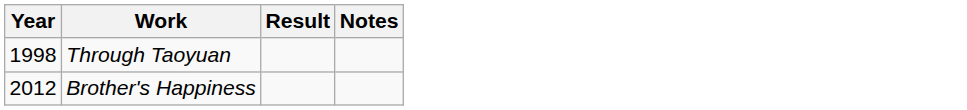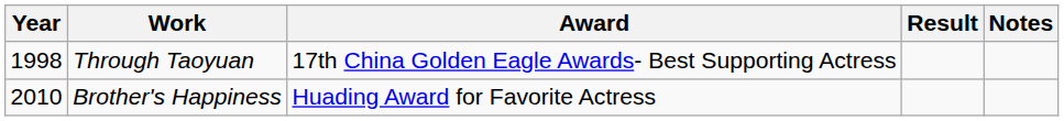+ column: Award | 17th China Golden Eagle Awards- Best Supporting Actress | Huading Award for Favorite Actress
Brother's Happiness | Year: 2012 -> 2010
